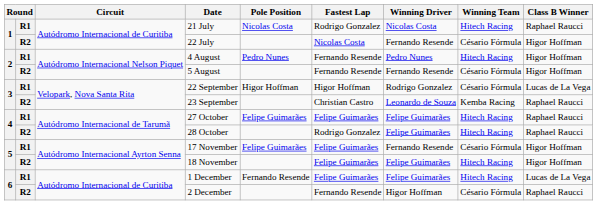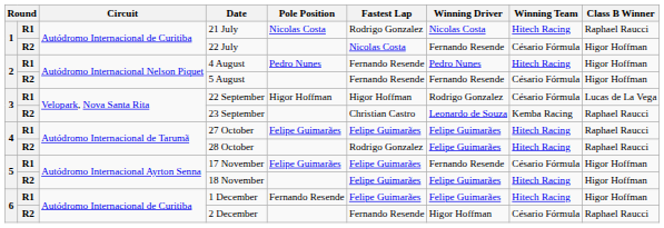1 December | Class B Winner: Lucas de La Vega -> Higor Hoffman
